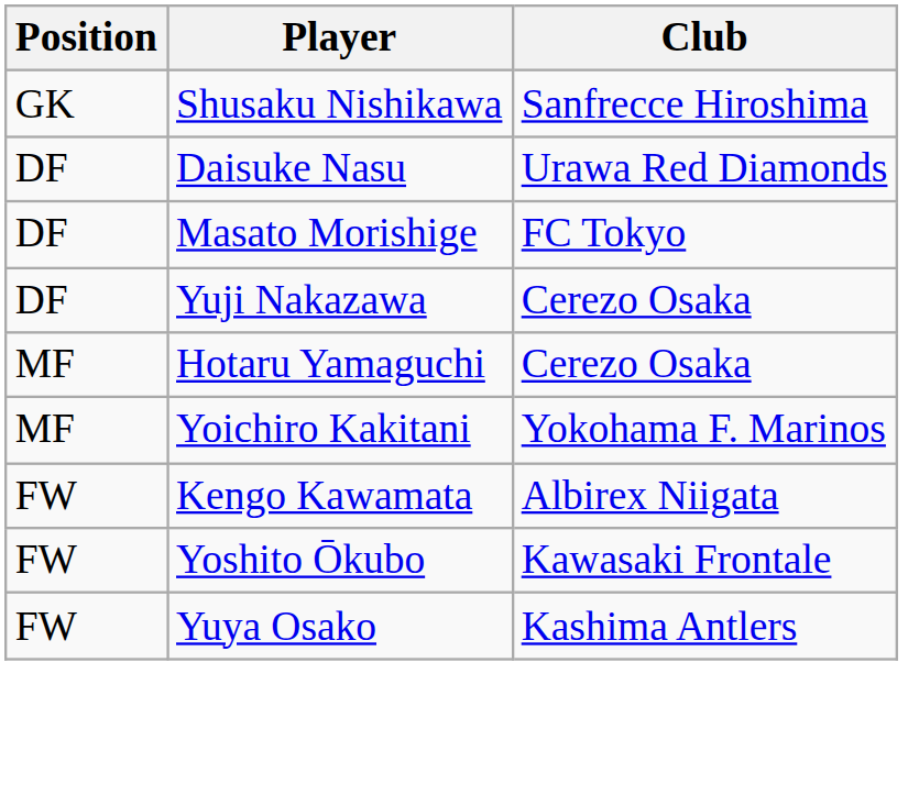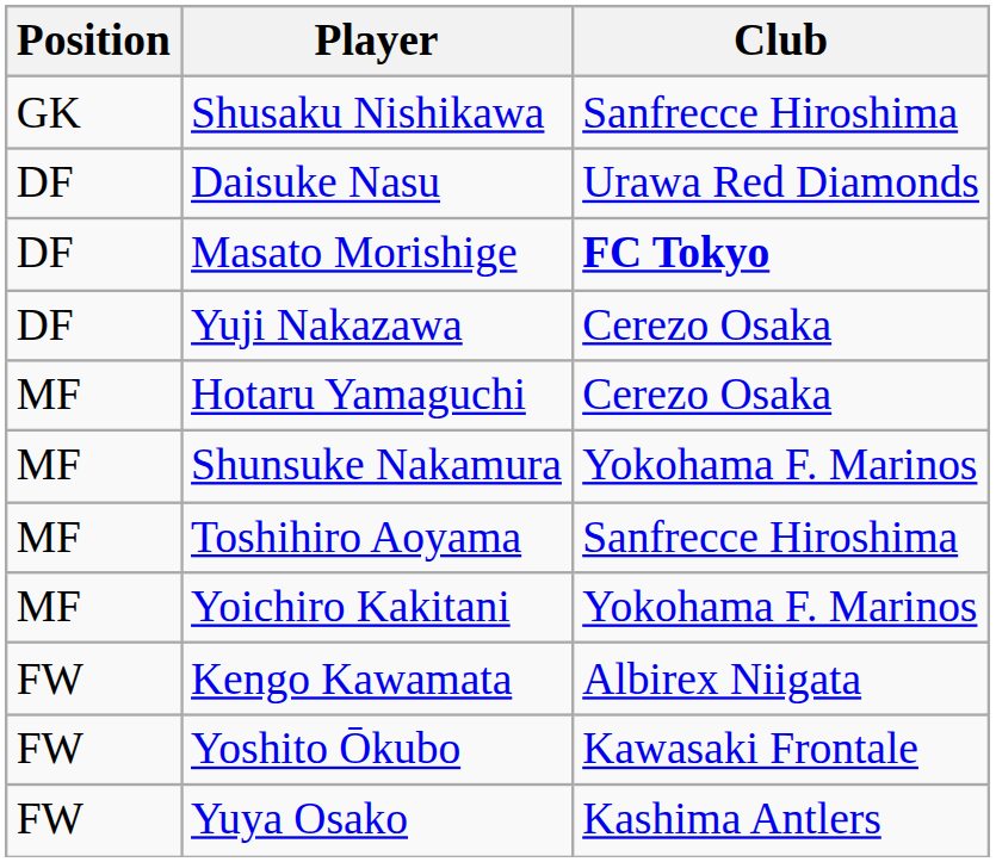Masato Morishige | Club: normal -> bold
+ row: MF | Shunsuke Nakamura | Yokohama F. Marinos
+ row: MF | Toshihiro Aoyama | Sanfrecce Hiroshima
